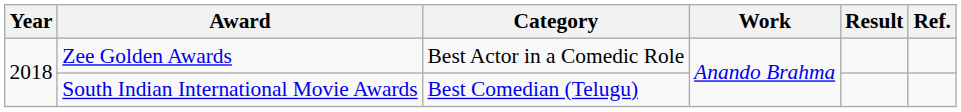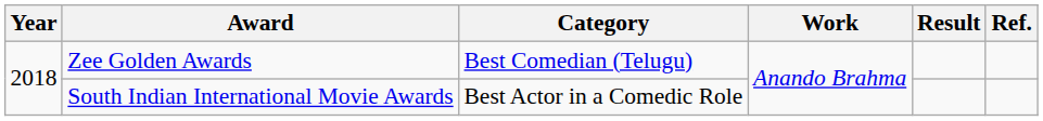Zee Golden Awards | Category: Best Actor in a Comedic Role -> Best Comedian (Telugu)
South Indian International Movie Awards | Category: Best Comedian (Telugu) -> Best Actor in a Comedic Role
